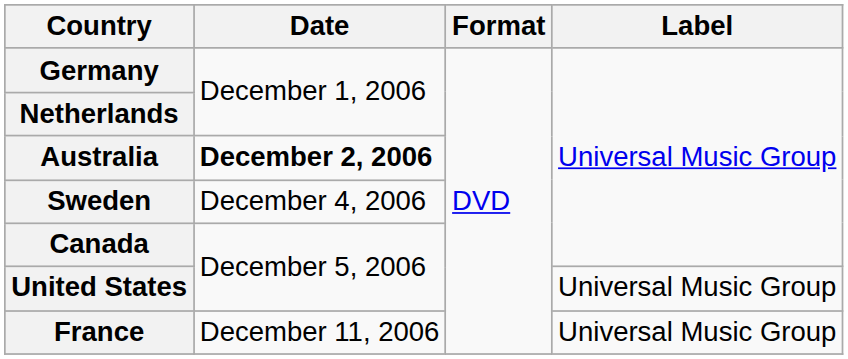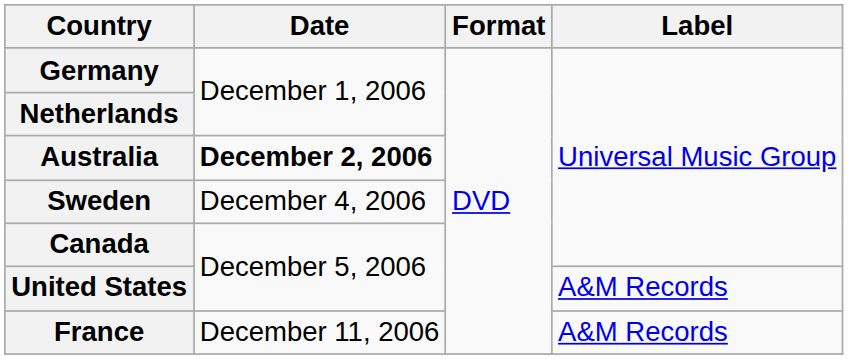United States | Label: Universal Music Group -> A&M Records
France | Label: Universal Music Group -> A&M Records
